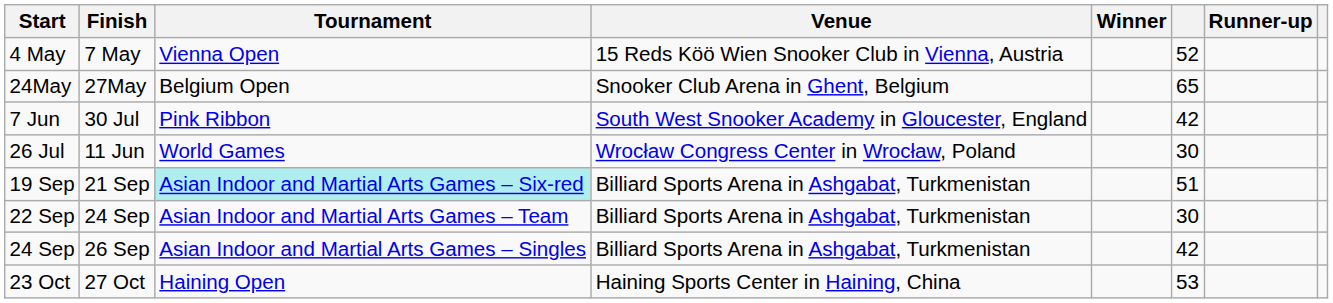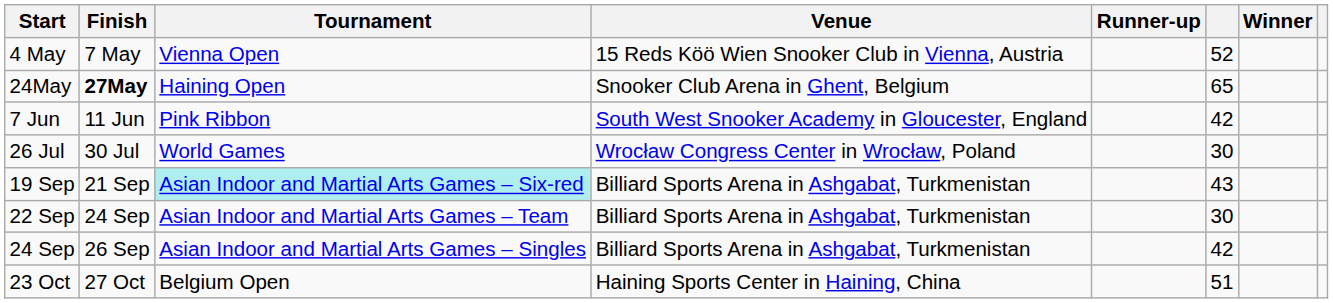columns swapped: Winner <-> Runner-up
24May | Finish: normal -> bold
24May | Tournament: Belgium Open -> Haining Open
7 Jun | Finish: 30 Jul -> 11 Jun
26 Jul | Finish: 11 Jun -> 30 Jul
19 Sep | column 6: 51 -> 43
23 Oct | Tournament: Haining Open -> Belgium Open
23 Oct | column 6: 53 -> 51
